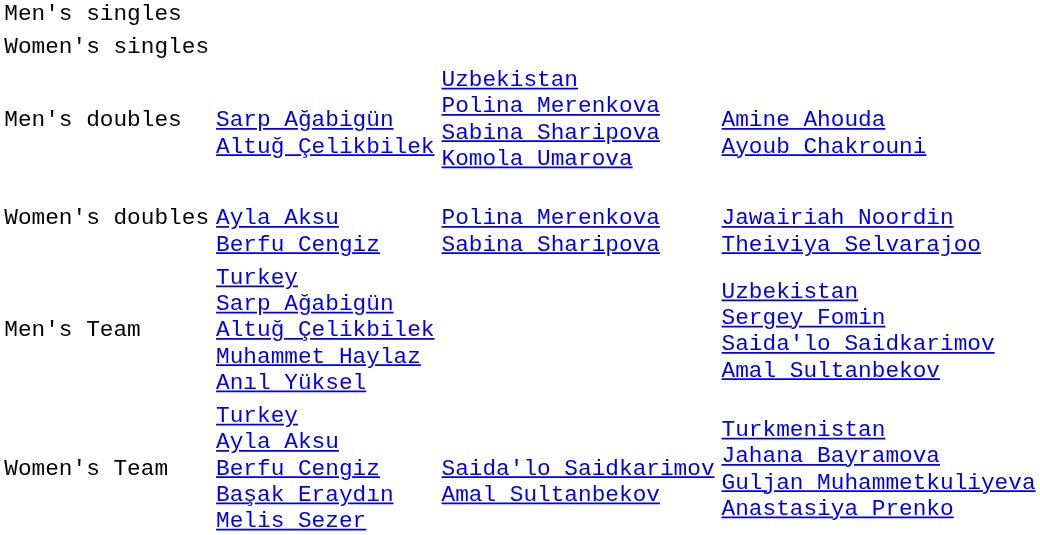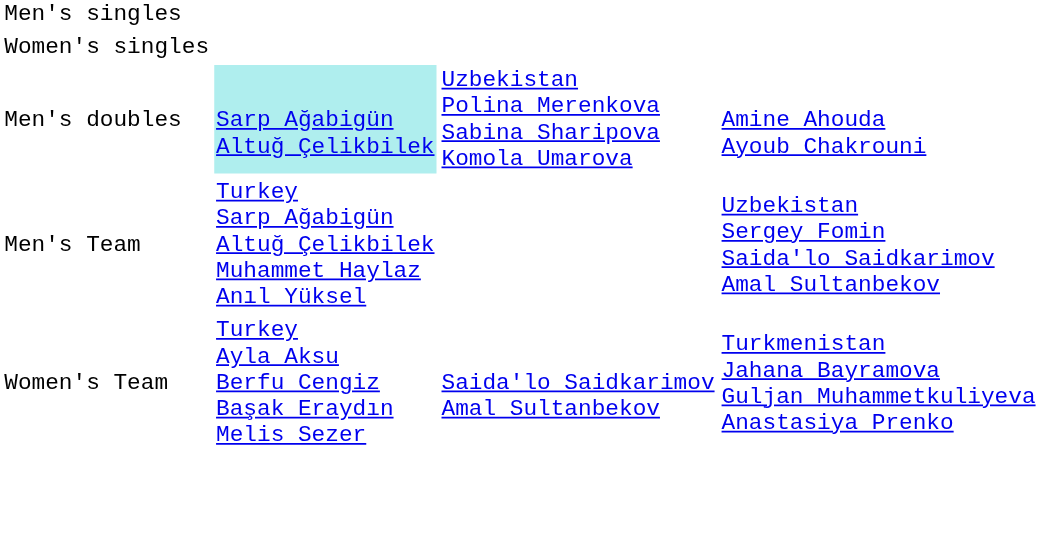Men's doubles | column 2: no background -> paleturquoise background
- row: Women's doubles | Ayla Aksu Berfu Cengiz | Polina Merenkova Sabina Sharipova | Jawairiah Noordin Theiviya Selvarajoo
